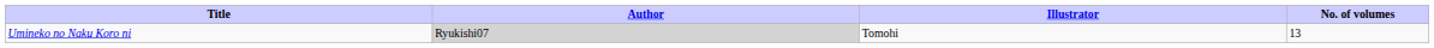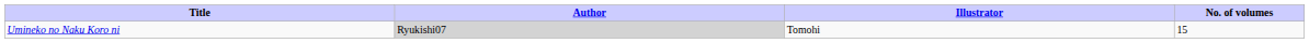Umineko no Naku Koro ni | No. of volumes: 13 -> 15
